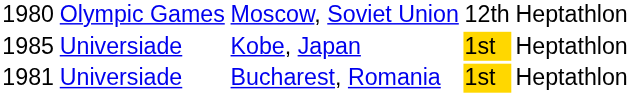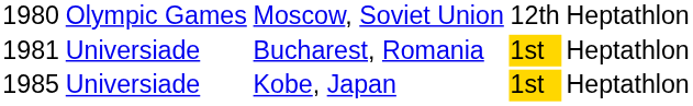rows swapped: Bucharest, Romania <-> Kobe, Japan
